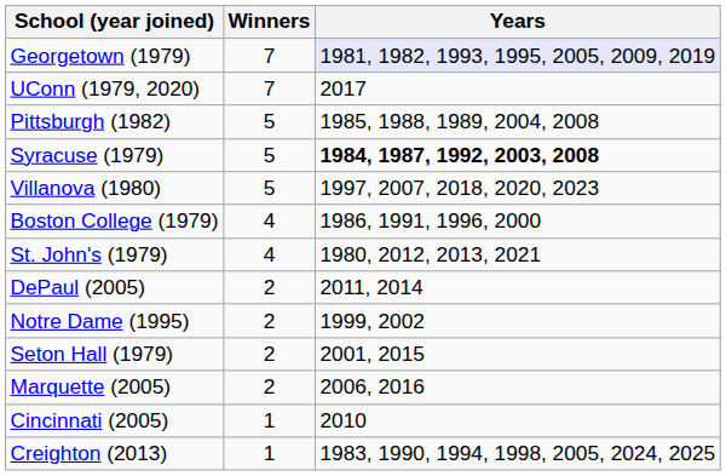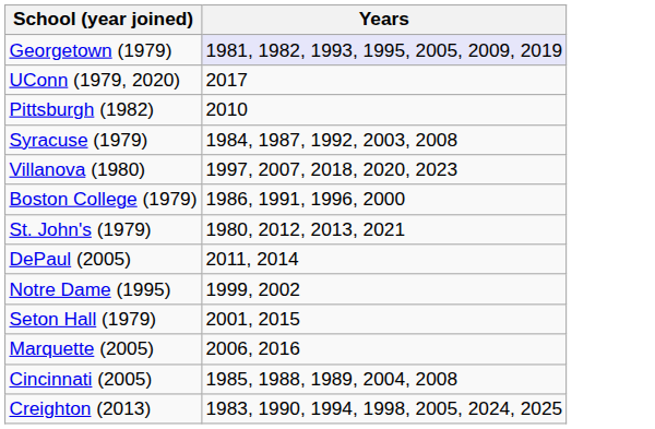- column: Winners | 7 | 7 | 5 | 5 | 5 | 4 | 4 | 2 | 2 | 2 | 2 | 1 | 1
Pittsburgh (1982) | Years: 1985, 1988, 1989, 2004, 2008 -> 2010
Syracuse (1979) | Years: bold -> normal
Cincinnati (2005) | Years: 2010 -> 1985, 1988, 1989, 2004, 2008
